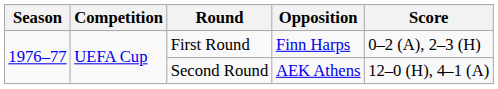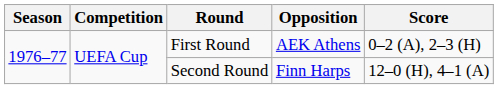First Round | Opposition: Finn Harps -> AEK Athens
Second Round | Opposition: AEK Athens -> Finn Harps
